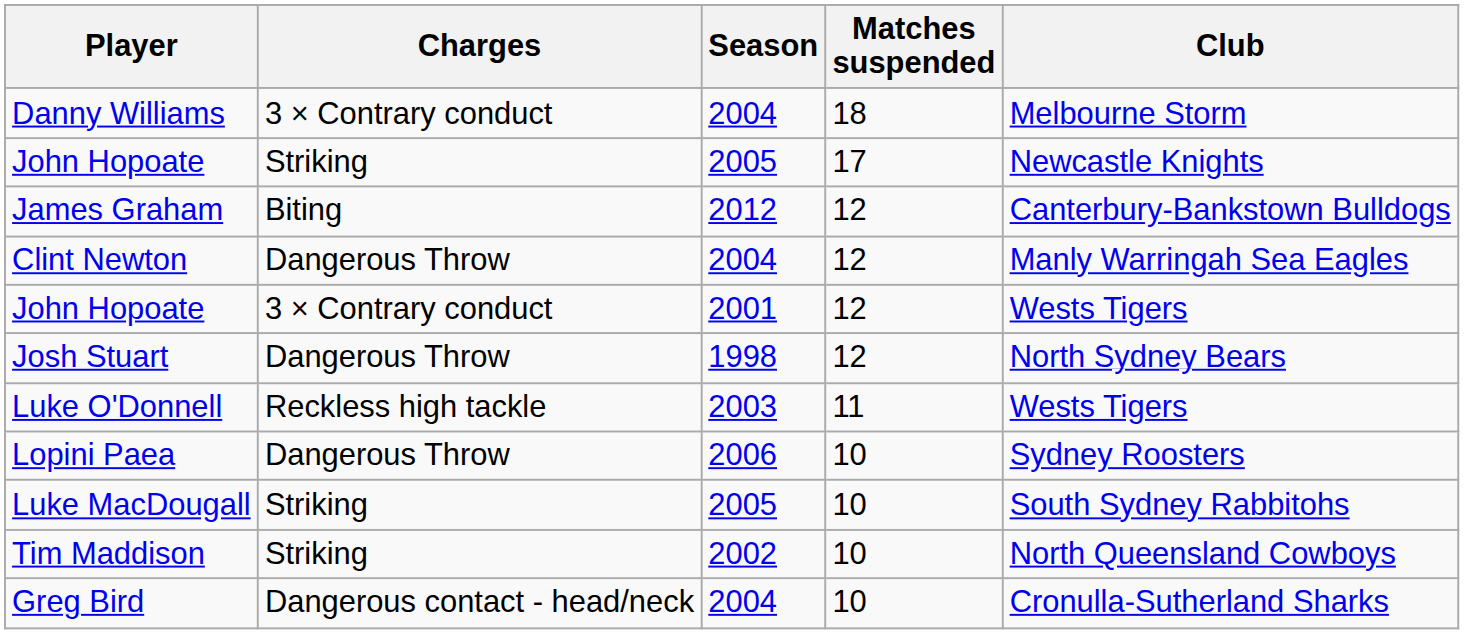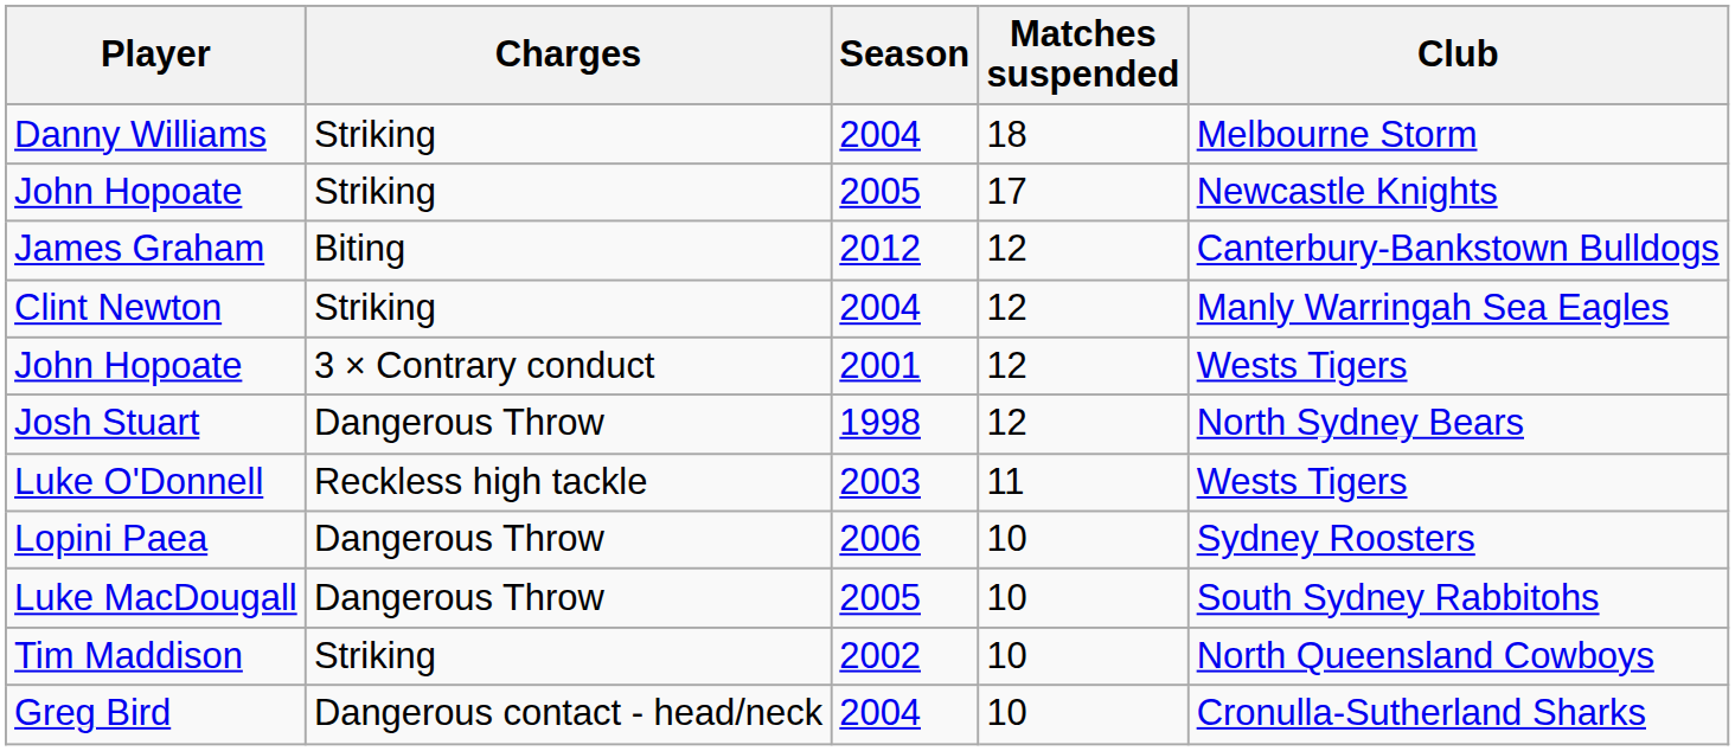Danny Williams | Charges: 3 × Contrary conduct -> Striking
Clint Newton | Charges: Dangerous Throw -> Striking
Luke MacDougall | Charges: Striking -> Dangerous Throw
